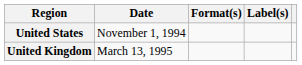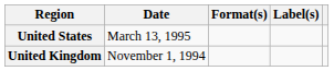United States | Date: November 1, 1994 -> March 13, 1995
United Kingdom | Date: March 13, 1995 -> November 1, 1994
